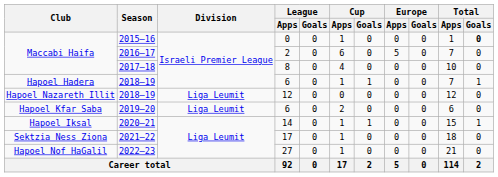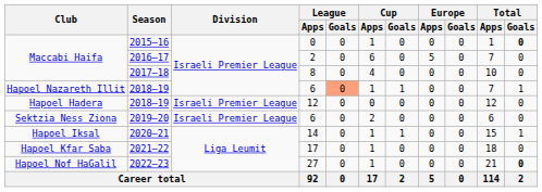2018–19 / 6 | Club: Hapoel Hadera -> Hapoel Nazareth Illit
2018–19 / 6 | League / Goals: no background -> lightsalmon background
2018–19 / 12 | Club: Hapoel Nazareth Illit -> Hapoel Hadera
2018–19 / 12 | Division: Liga Leumit -> Israeli Premier League
2019–20 | Club: Hapoel Kfar Saba -> Sektzia Ness Ziona
2019–20 | Division: Liga Leumit -> Israeli Premier League
2021–22 | Club: Sektzia Ness Ziona -> Hapoel Kfar Saba
2022–23 | Total / Goals: normal -> bold
